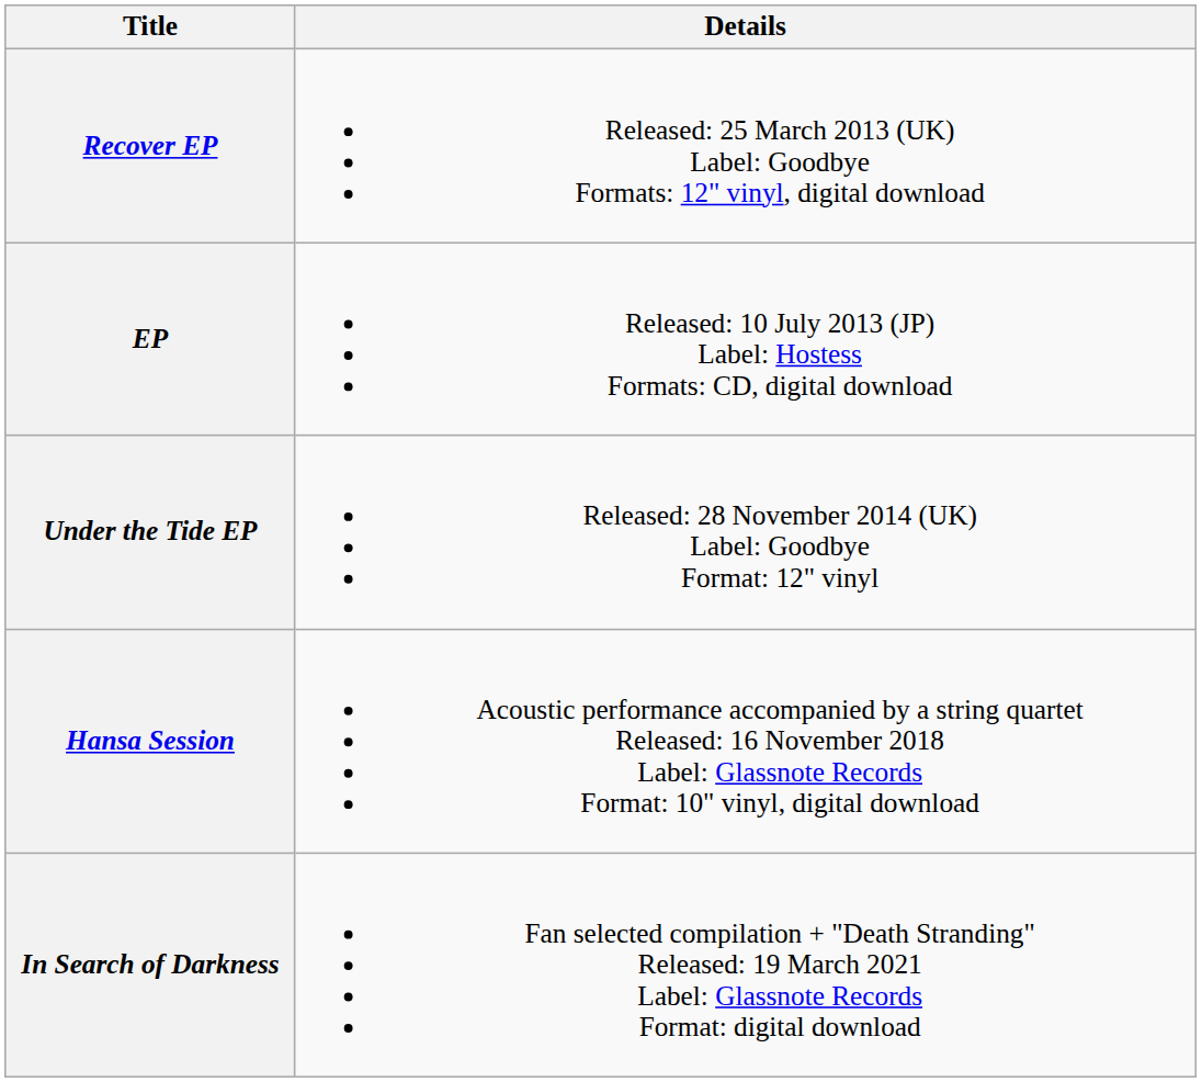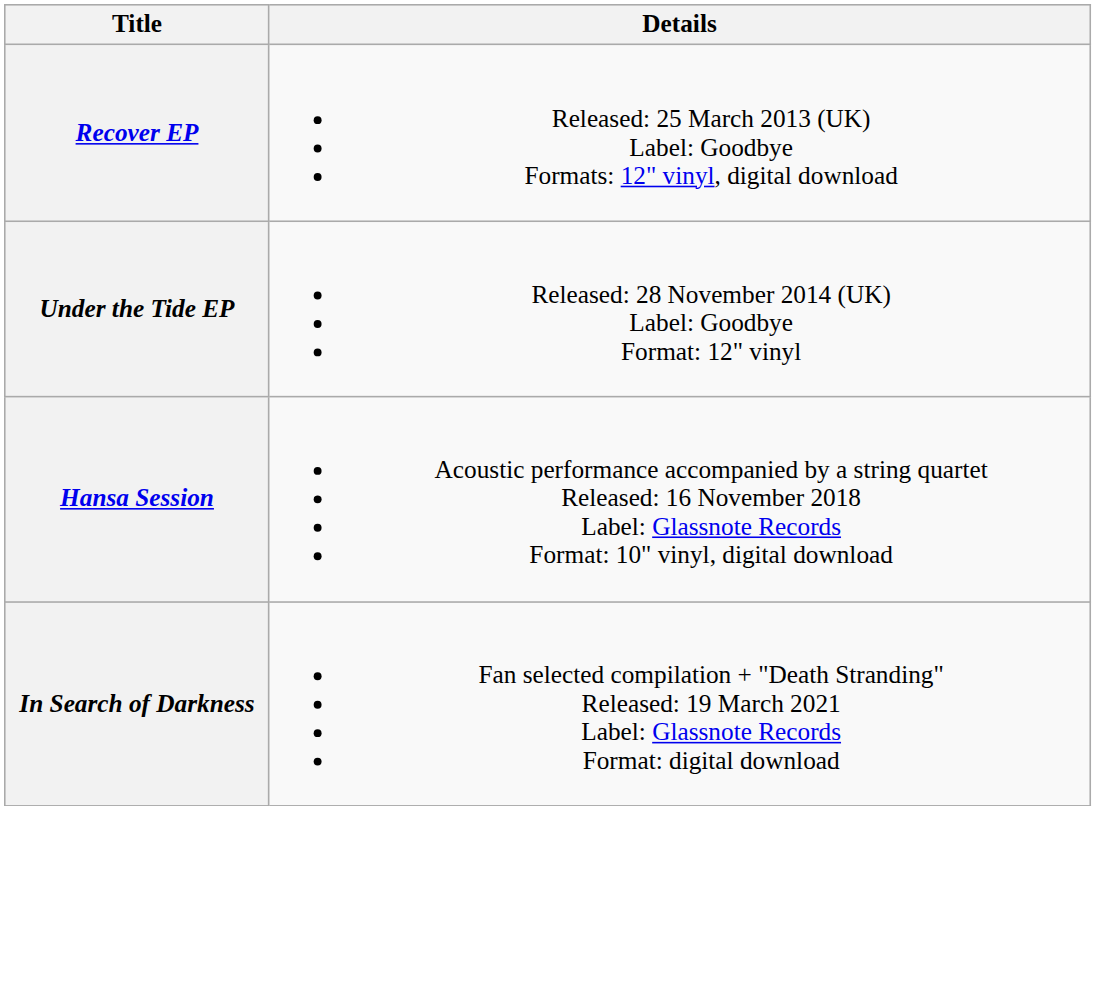- row: EP | Released: 10 July 2013 (JP) Label: Hostess Formats: CD, digital download
